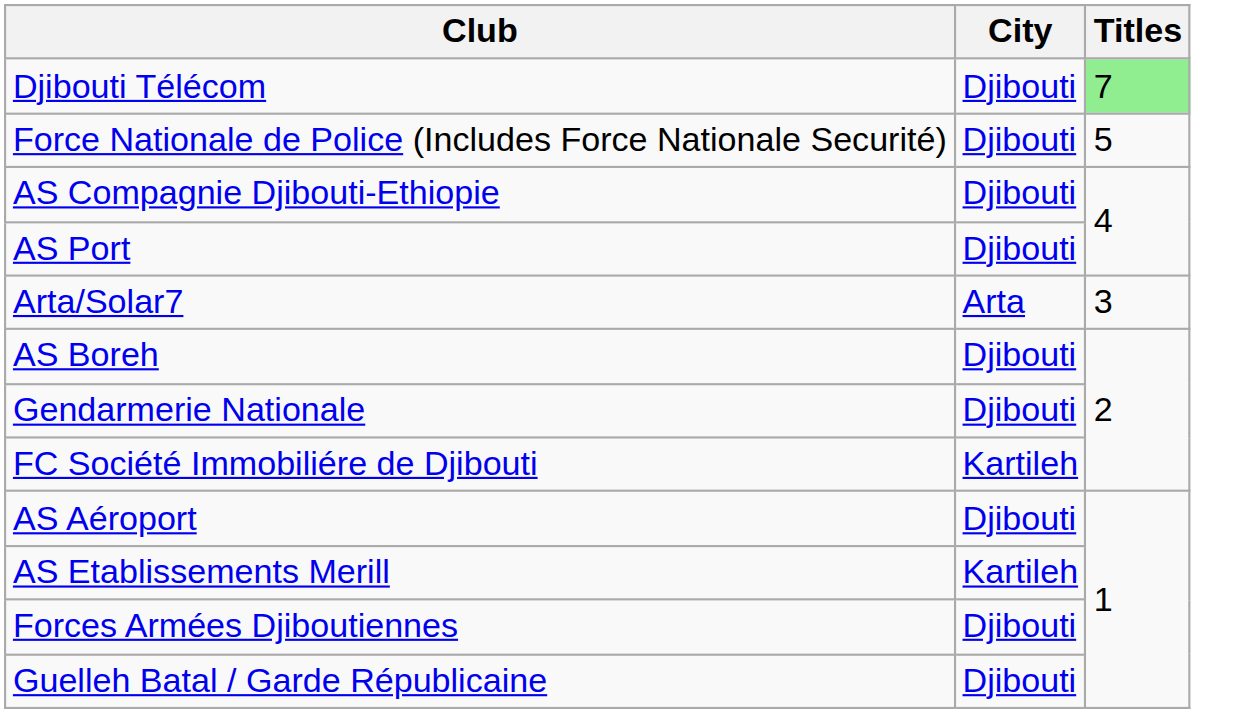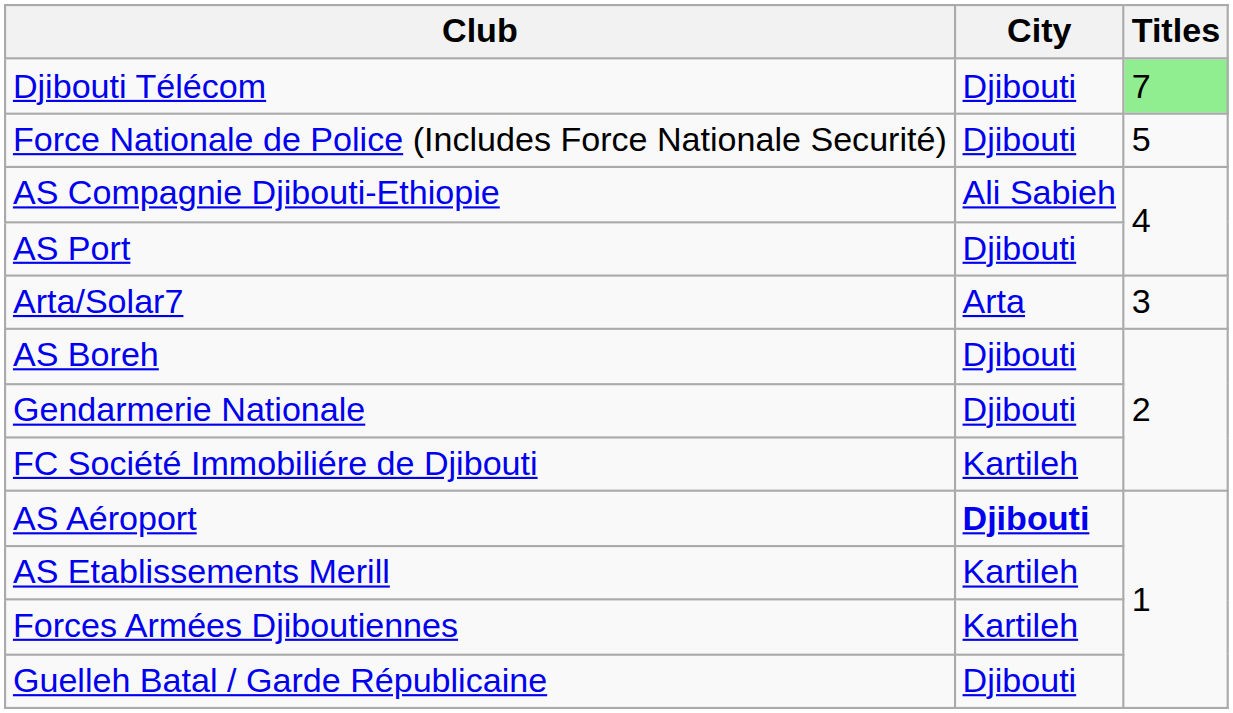AS Compagnie Djibouti-Ethiopie | City: Djibouti -> Ali Sabieh
AS Aéroport | City: normal -> bold
Forces Armées Djiboutiennes | City: Djibouti -> Kartileh
